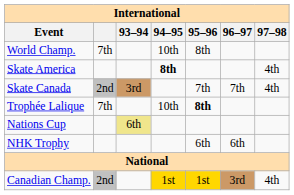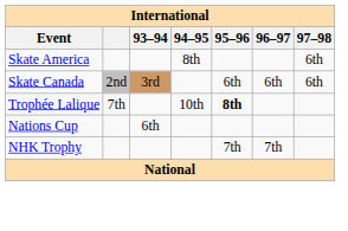- row: World Champ. | 7th | 10th | 8th
Skate America | 94–95: bold -> normal
Skate America | 97–98: 4th -> 6th
Skate Canada | 95–96: 7th -> 6th
Skate Canada | 96–97: 7th -> 6th
Skate Canada | 97–98: 4th -> 6th
Nations Cup | 93–94: khaki background -> no background
NHK Trophy | 95–96: 6th -> 7th
NHK Trophy | 96–97: 6th -> 7th
- row: Canadian Champ. | 2nd | 1st | 1st | 3rd | 4th
